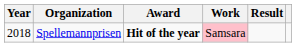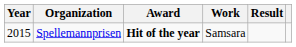Spellemannprisen | Year: 2018 -> 2015
Spellemannprisen | Work: pink background -> no background
